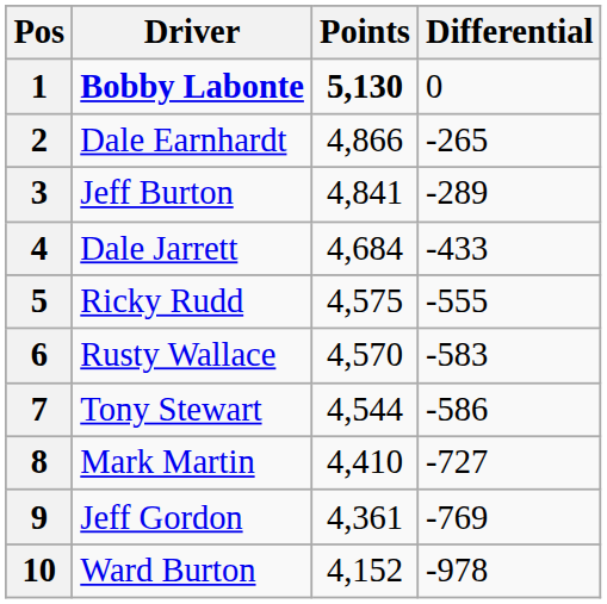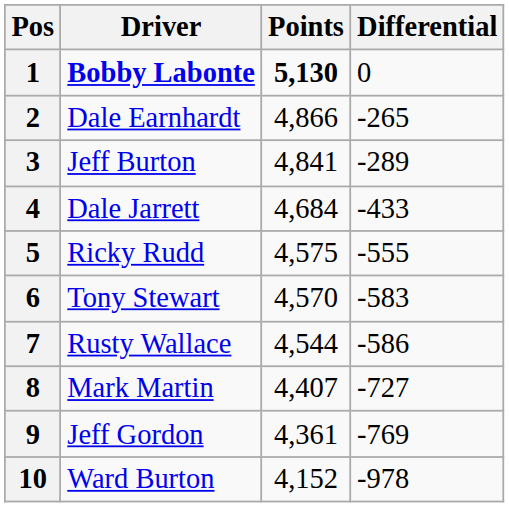6 | Driver: Rusty Wallace -> Tony Stewart
7 | Driver: Tony Stewart -> Rusty Wallace
8 | Points: 4,410 -> 4,407
